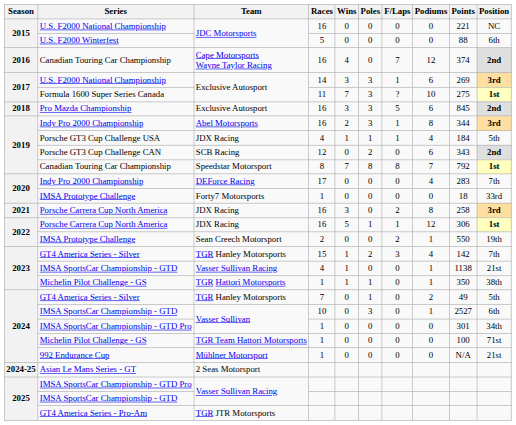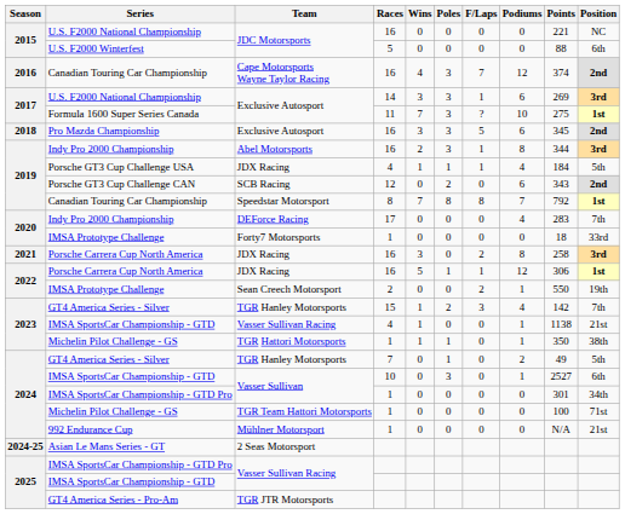Cape Motorsports Wayne Taylor Racing | Poles: 0 -> 3
Exclusive Autosport / 16 | Points: 845 -> 345
